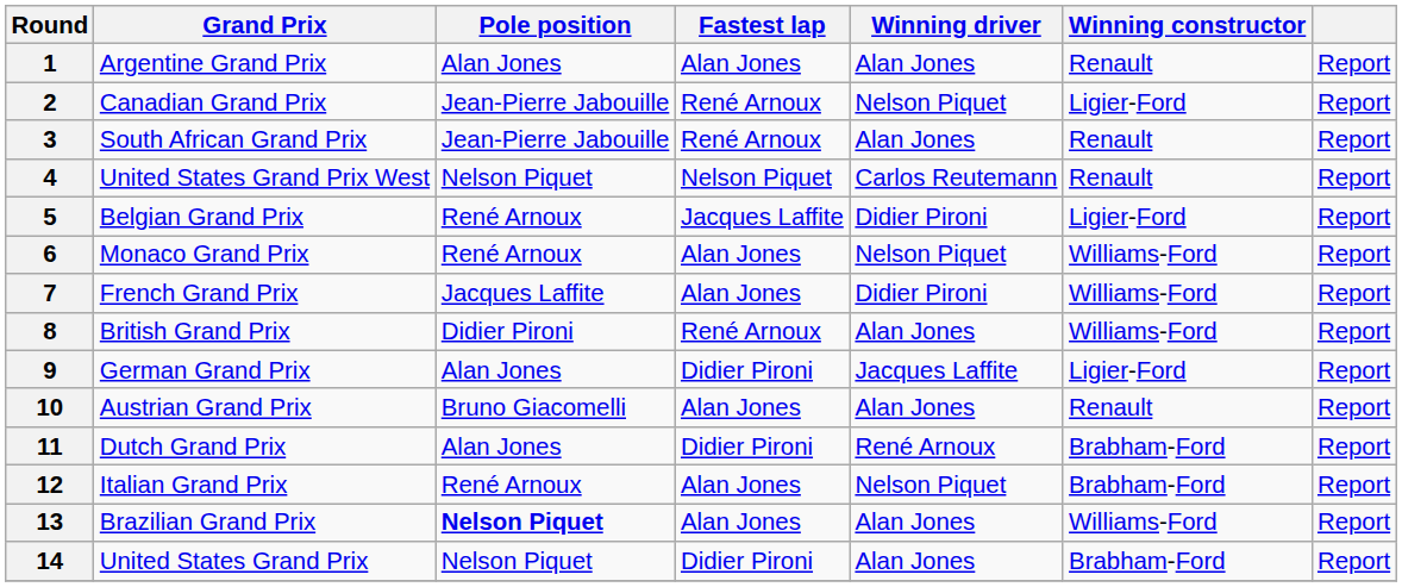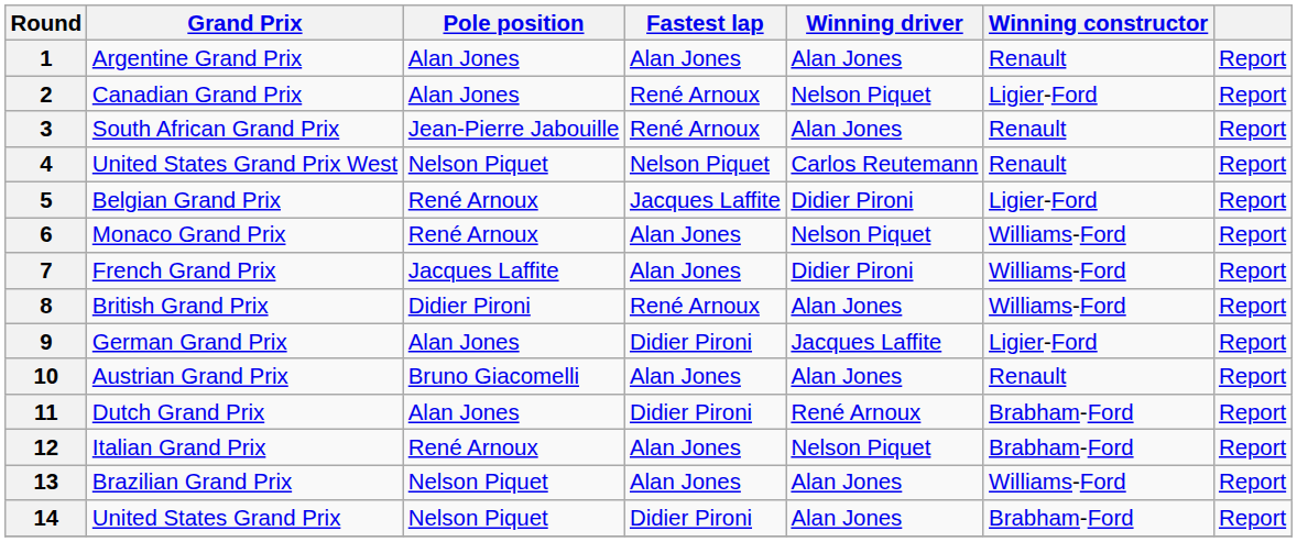2 | Pole position: Jean-Pierre Jabouille -> Alan Jones
13 | Pole position: bold -> normal
